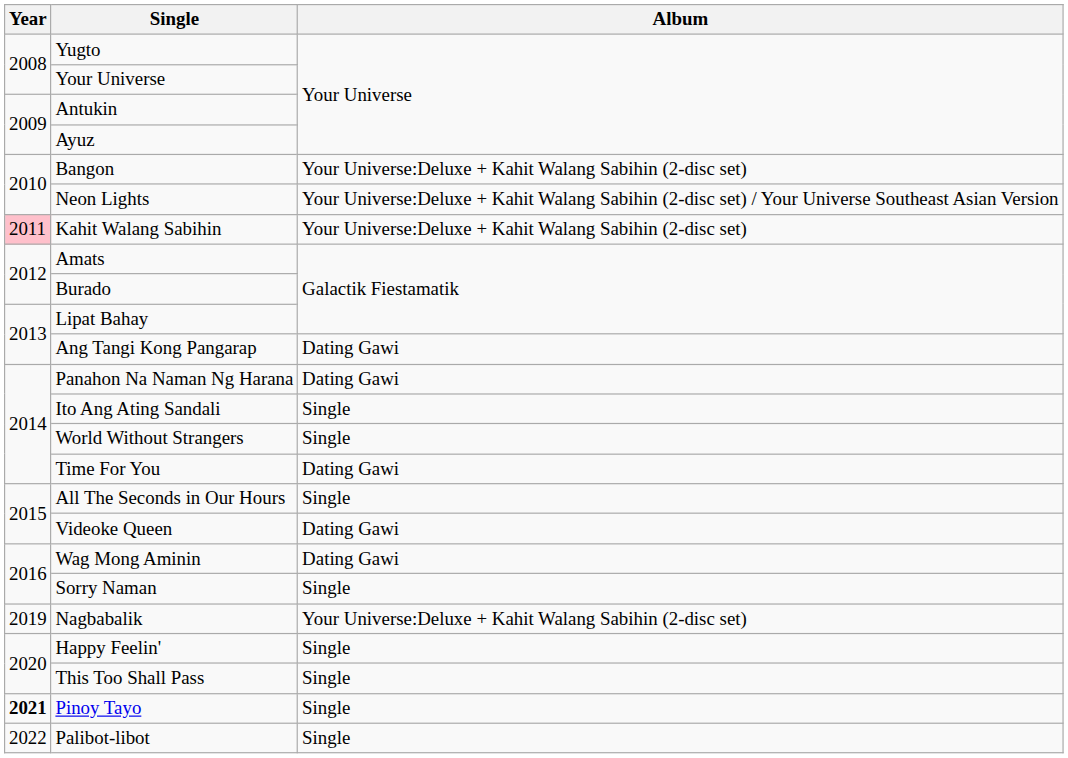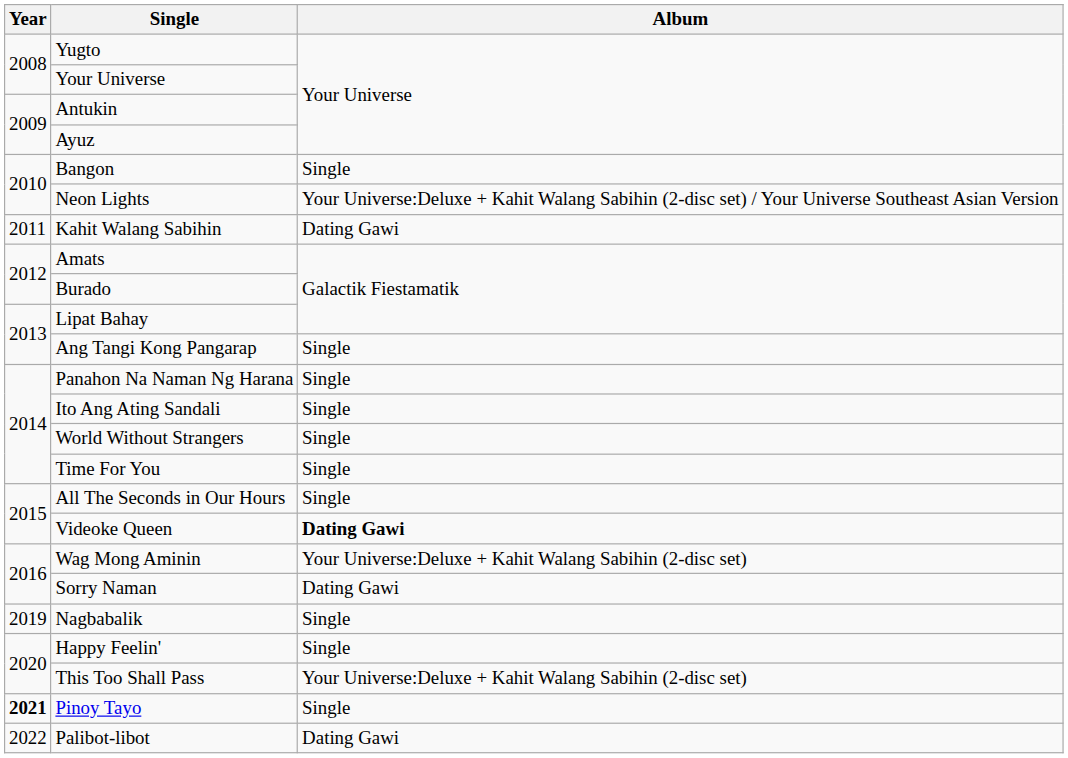Bangon | Album: Your Universe:Deluxe + Kahit Walang Sabihin (2-disc set) -> Single
Kahit Walang Sabihin | Year: pink background -> no background
Kahit Walang Sabihin | Album: Your Universe:Deluxe + Kahit Walang Sabihin (2-disc set) -> Dating Gawi
Ang Tangi Kong Pangarap | Album: Dating Gawi -> Single
Panahon Na Naman Ng Harana | Album: Dating Gawi -> Single
Time For You | Album: Dating Gawi -> Single
Videoke Queen | Album: normal -> bold
Wag Mong Aminin | Album: Dating Gawi -> Your Universe:Deluxe + Kahit Walang Sabihin (2-disc set)
Sorry Naman | Album: Single -> Dating Gawi
Nagbabalik | Album: Your Universe:Deluxe + Kahit Walang Sabihin (2-disc set) -> Single
This Too Shall Pass | Album: Single -> Your Universe:Deluxe + Kahit Walang Sabihin (2-disc set)
Palibot-libot | Album: Single -> Dating Gawi
